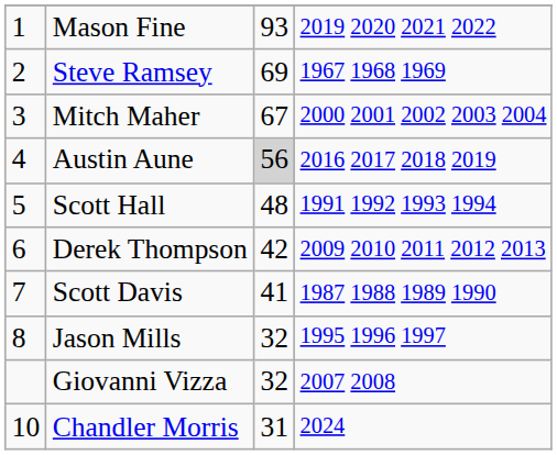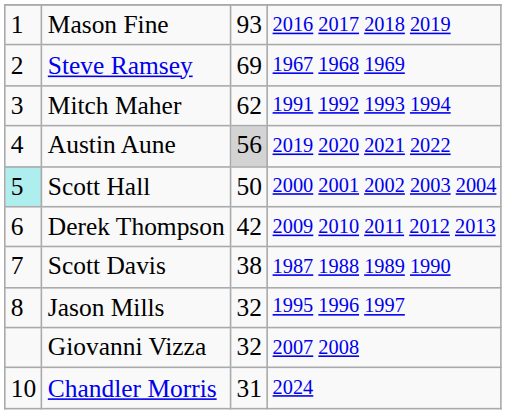Mason Fine | column 4: 2019 2020 2021 2022 -> 2016 2017 2018 2019
Mitch Maher | column 3: 67 -> 62
Mitch Maher | column 4: 2000 2001 2002 2003 2004 -> 1991 1992 1993 1994
Austin Aune | column 4: 2016 2017 2018 2019 -> 2019 2020 2021 2022
Scott Hall | column 1: no background -> paleturquoise background
Scott Hall | column 3: 48 -> 50
Scott Hall | column 4: 1991 1992 1993 1994 -> 2000 2001 2002 2003 2004
Scott Davis | column 3: 41 -> 38
